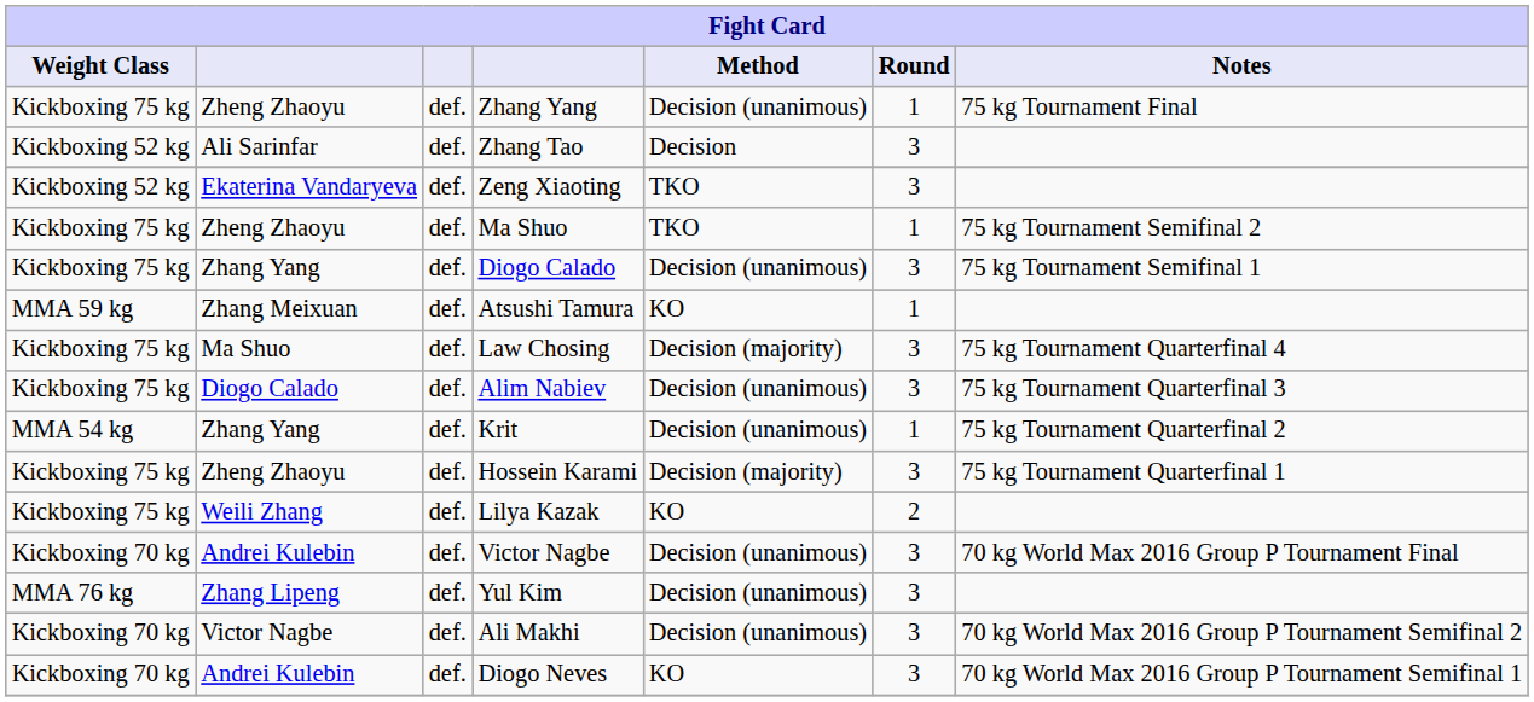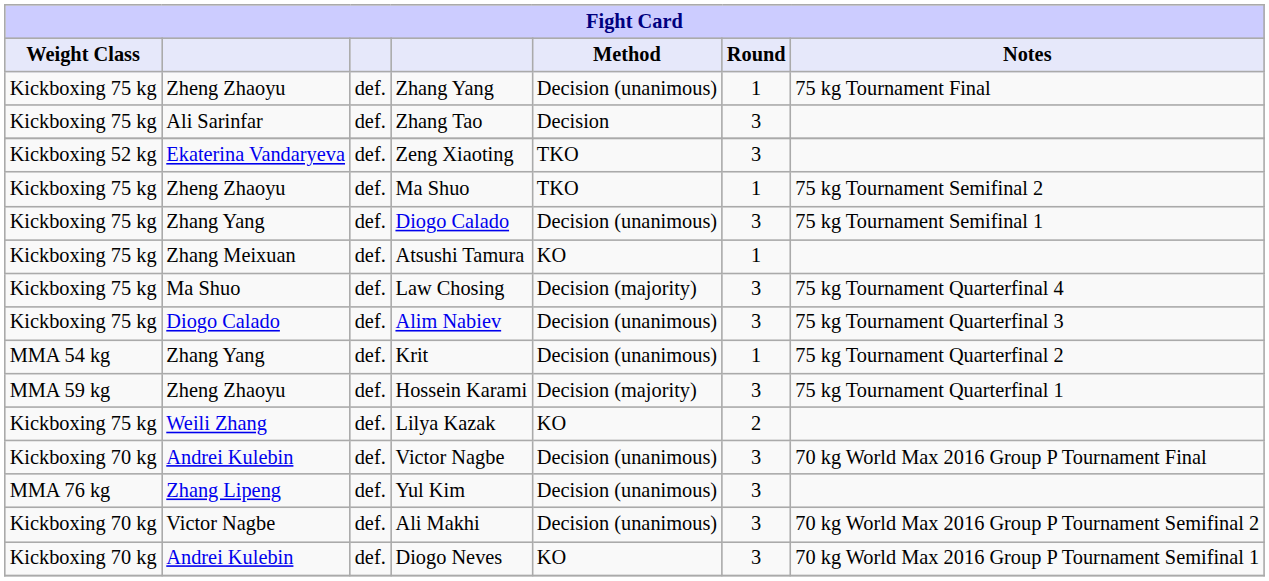Zhang Tao | Weight Class: Kickboxing 52 kg -> Kickboxing 75 kg
Atsushi Tamura | Weight Class: MMA 59 kg -> Kickboxing 75 kg
Hossein Karami | Weight Class: Kickboxing 75 kg -> MMA 59 kg
